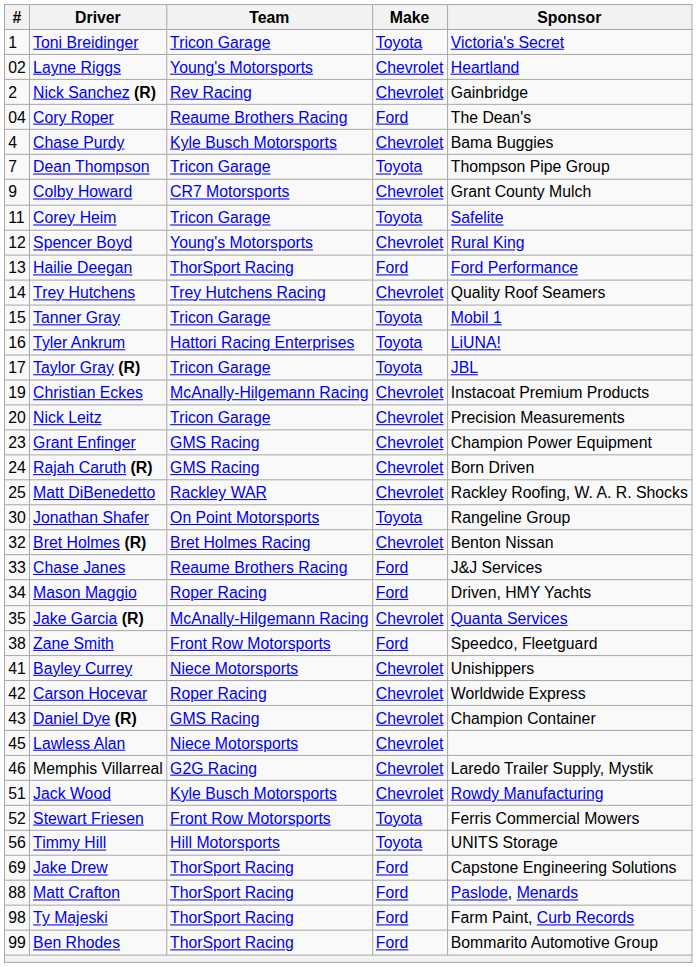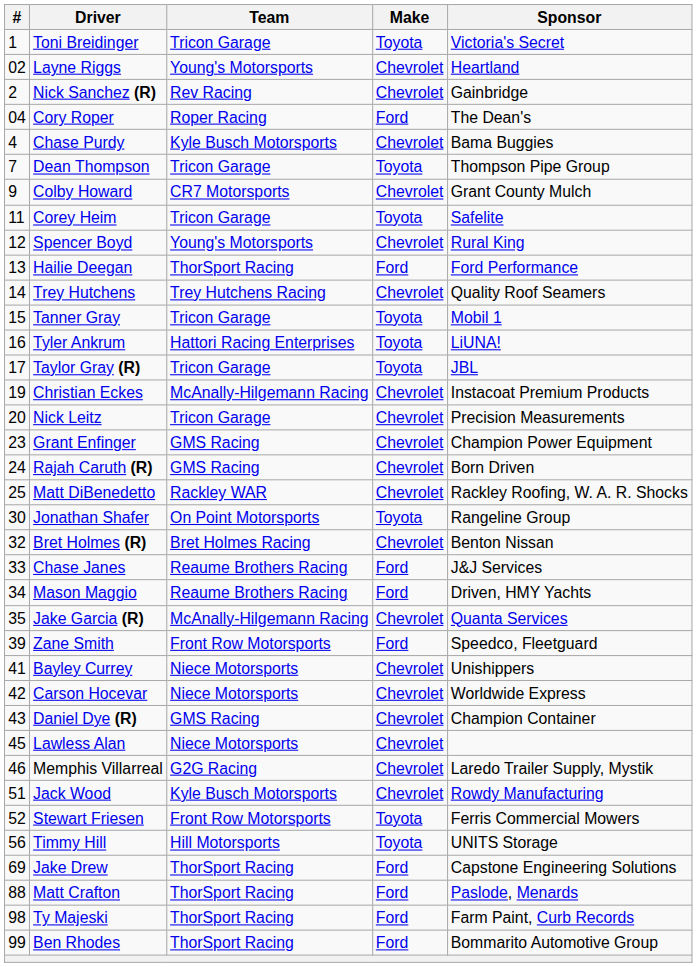Cory Roper | Team: Reaume Brothers Racing -> Roper Racing
Mason Maggio | Team: Roper Racing -> Reaume Brothers Racing
Zane Smith | #: 38 -> 39
Carson Hocevar | Team: Roper Racing -> Niece Motorsports
